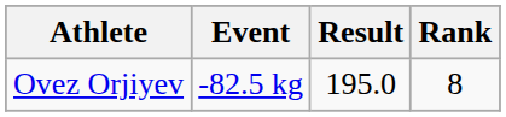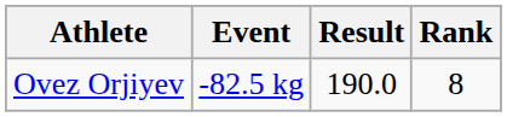Ovez Orjiyev | Result: 195.0 -> 190.0
